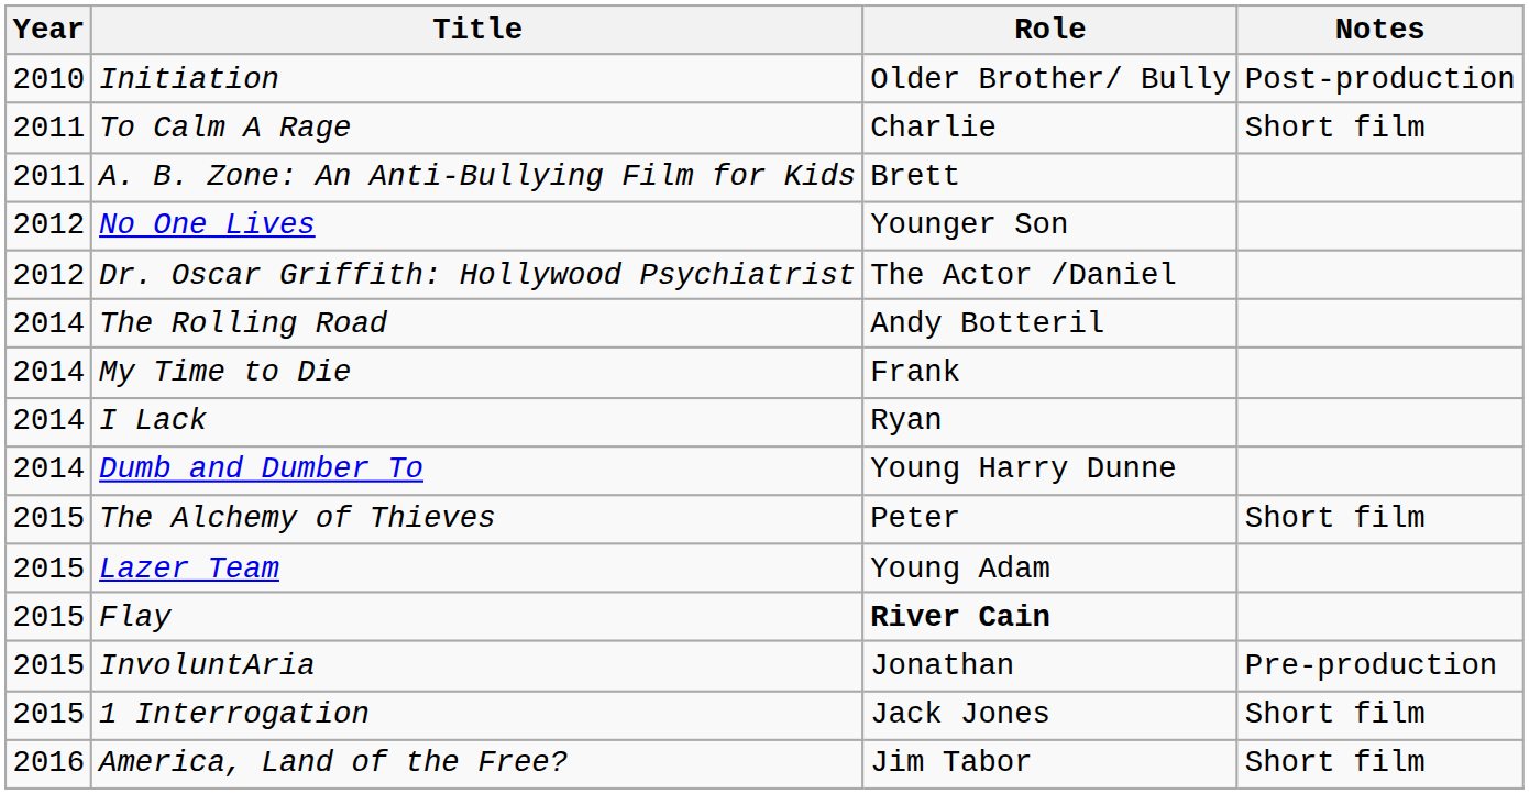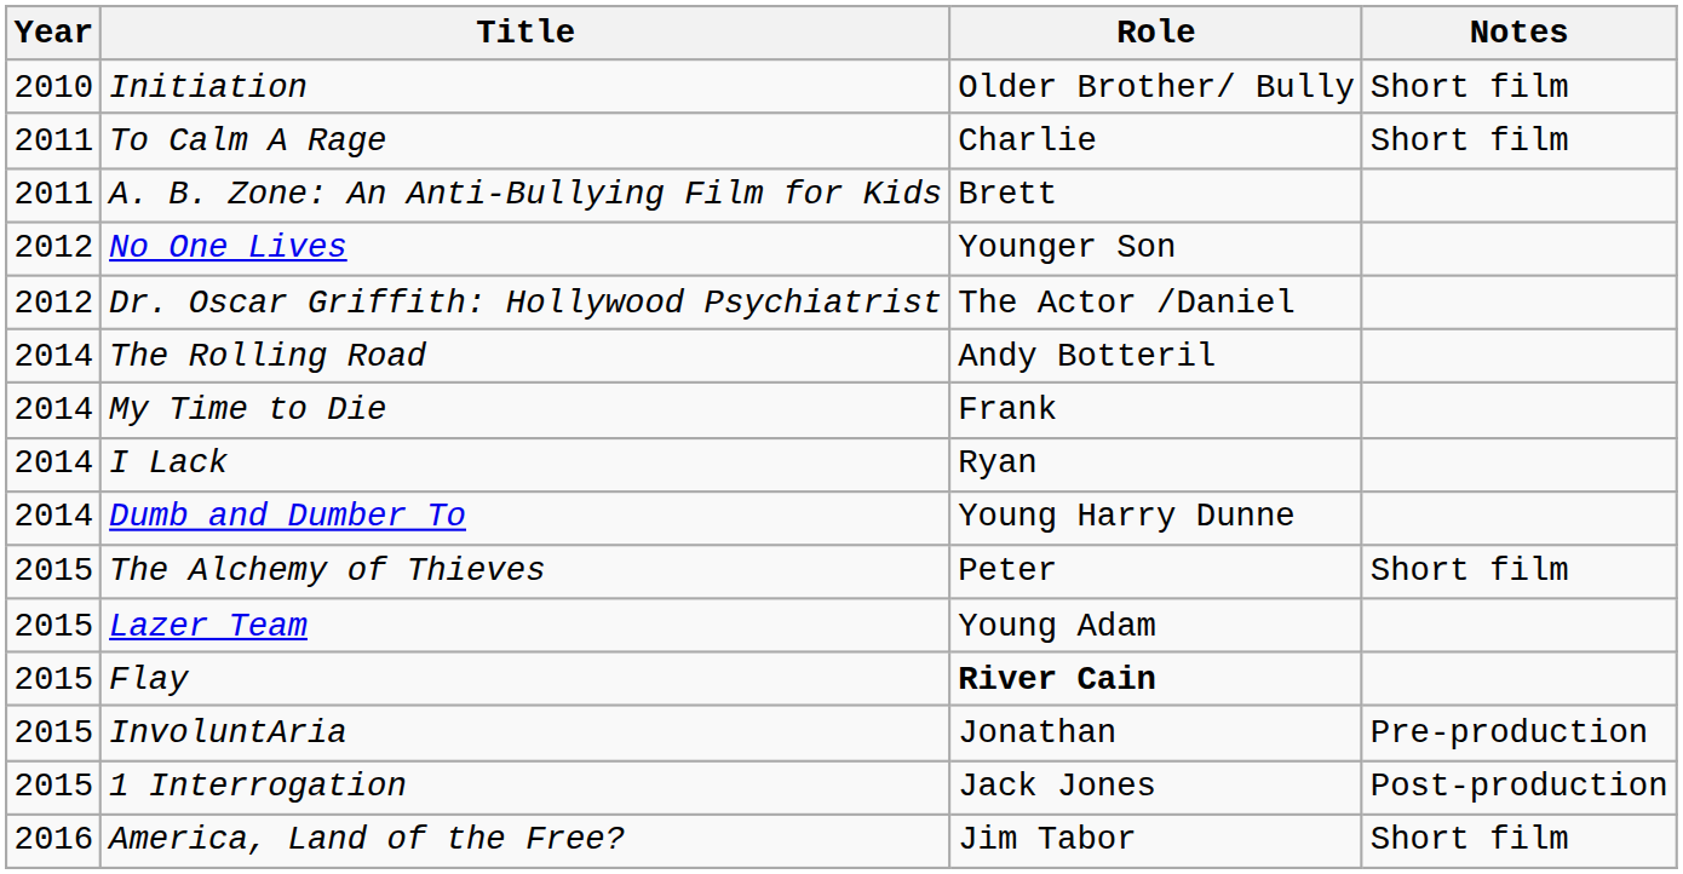Initiation | Notes: Post-production -> Short film
1 Interrogation | Notes: Short film -> Post-production
